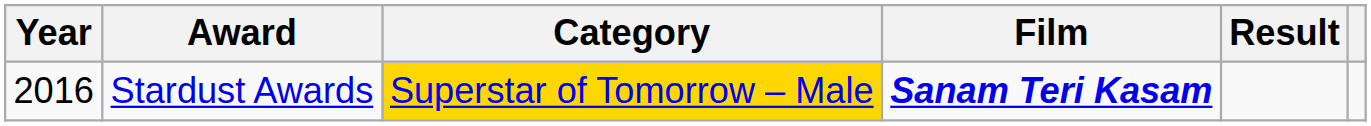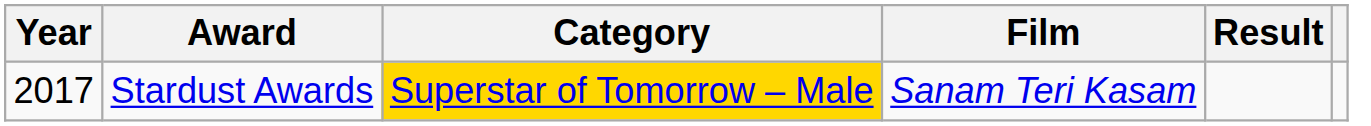Stardust Awards | Year: 2016 -> 2017
Stardust Awards | Film: bold -> normal
